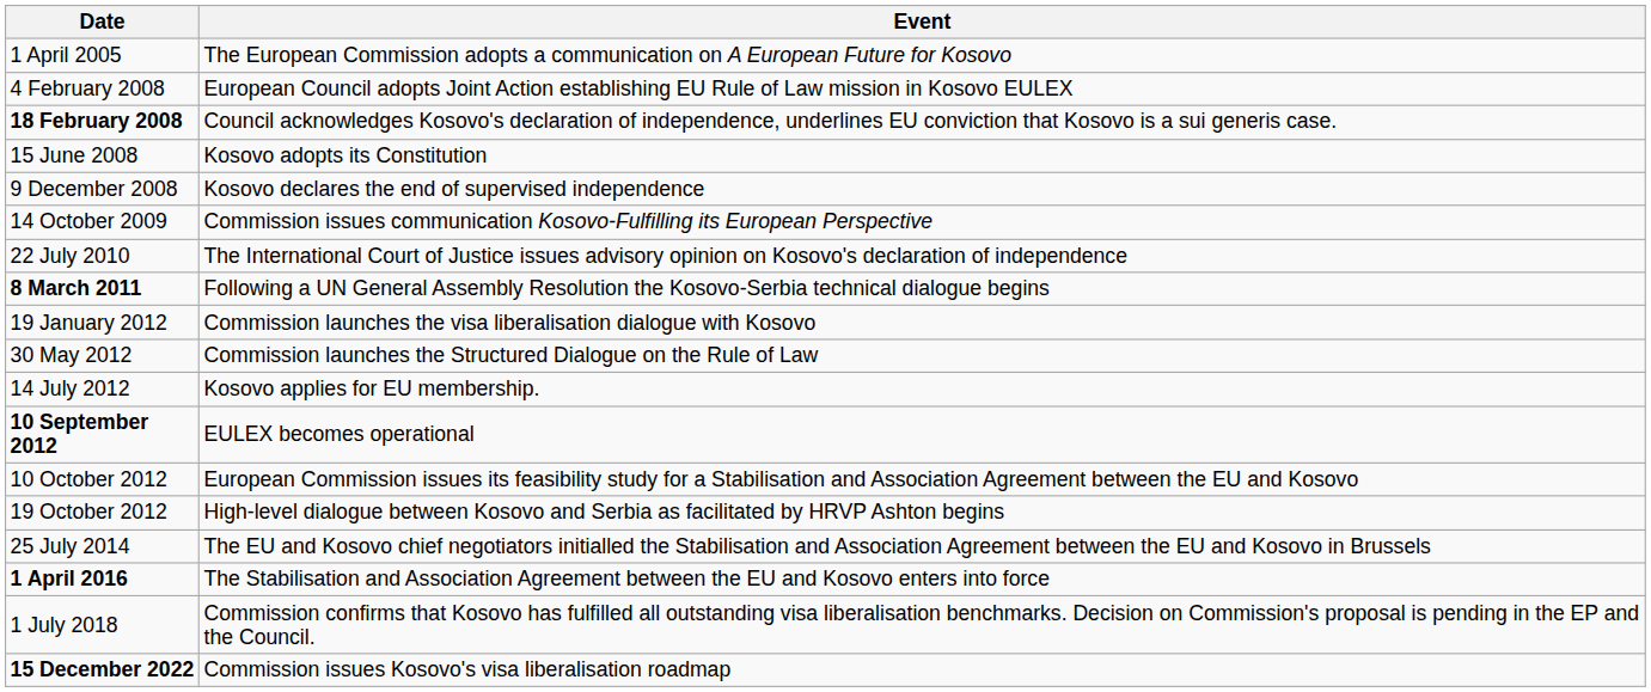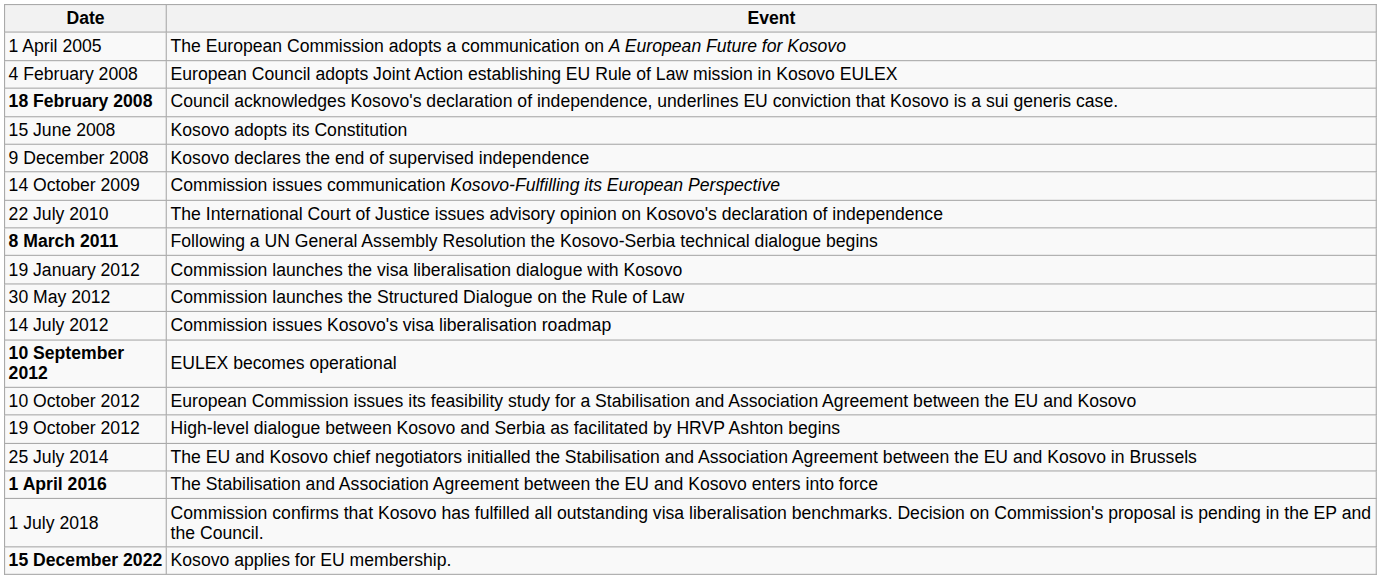14 July 2012 | Event: Kosovo applies for EU membership. -> Commission issues Kosovo's visa liberalisation roadmap
15 December 2022 | Event: Commission issues Kosovo's visa liberalisation roadmap -> Kosovo applies for EU membership.
